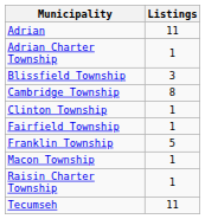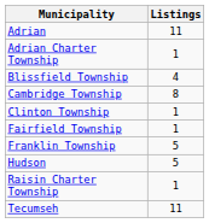Blissfield Township | Listings: 3 -> 4
+ row: Hudson | 5
- row: Macon Township | 1
